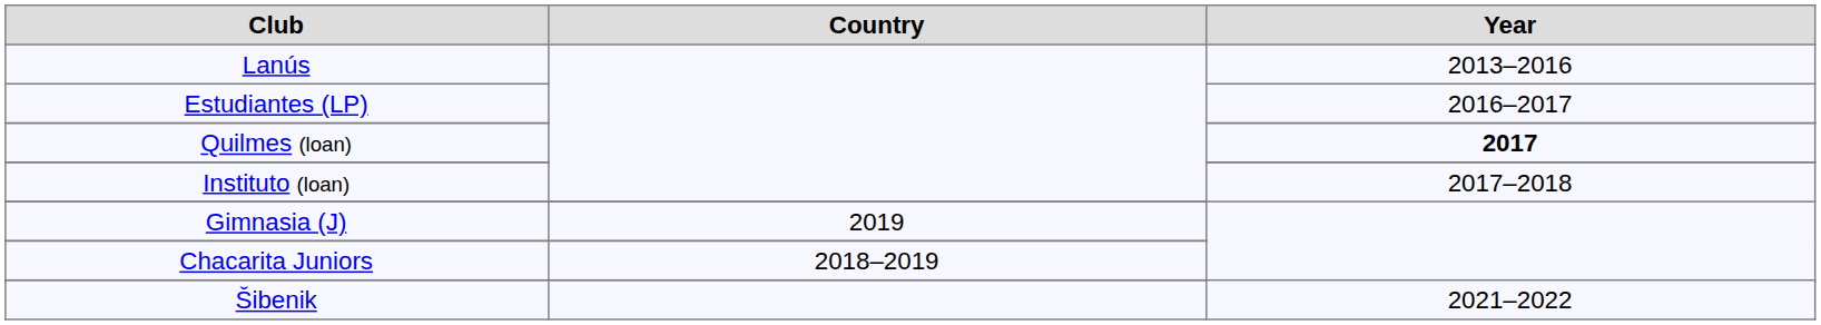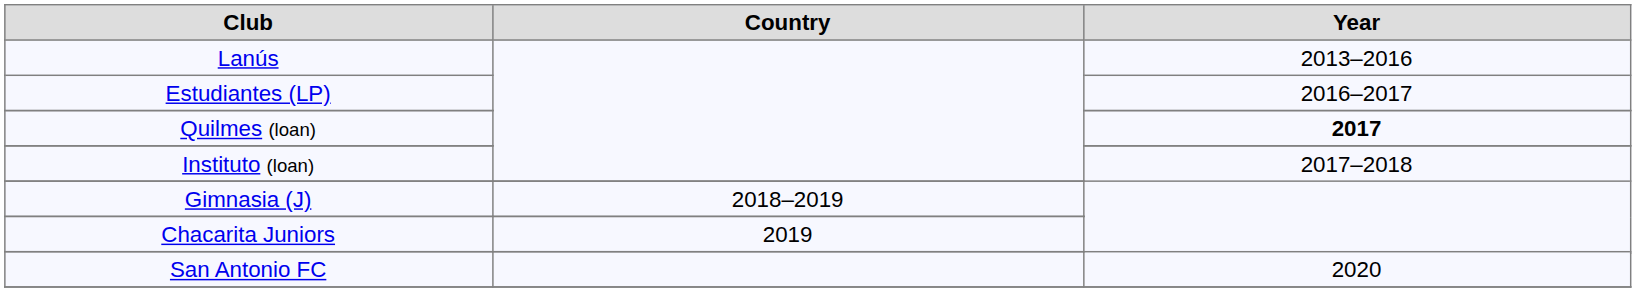Gimnasia (J) | Country: 2019 -> 2018–2019
Chacarita Juniors | Country: 2018–2019 -> 2019
+ row: San Antonio FC | 2020
- row: Šibenik | 2021–2022
